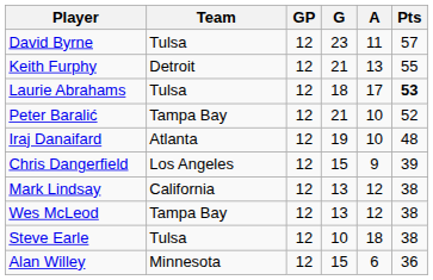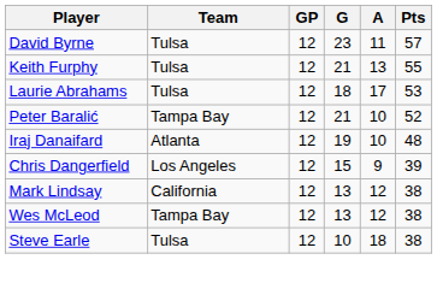Keith Furphy | Team: Detroit -> Tulsa
Laurie Abrahams | Pts: bold -> normal
- row: Alan Willey | Minnesota | 12 | 15 | 6 | 36
